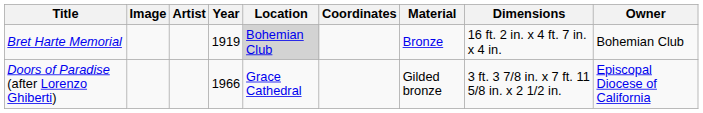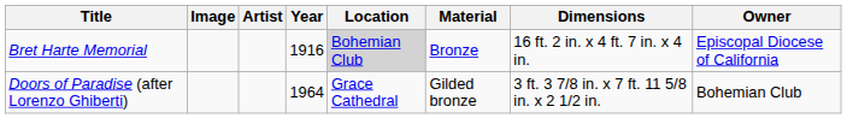- column: Coordinates
Bret Harte Memorial | Year: 1919 -> 1916
Bret Harte Memorial | Owner: Bohemian Club -> Episcopal Diocese of California
Doors of Paradise (after Lorenzo Ghiberti) | Year: 1966 -> 1964
Doors of Paradise (after Lorenzo Ghiberti) | Owner: Episcopal Diocese of California -> Bohemian Club
